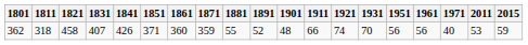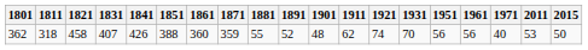362 | 1851: 371 -> 388
362 | 1911: 66 -> 62
362 | 2015: 59 -> 50
